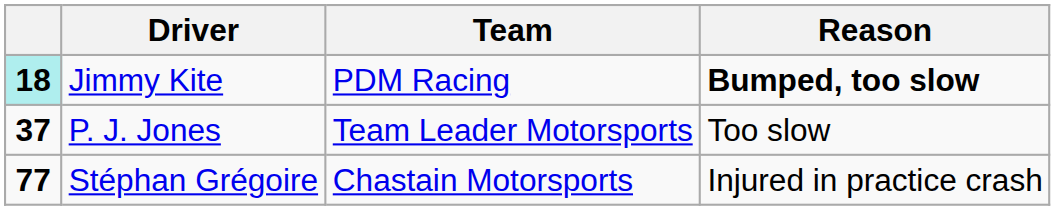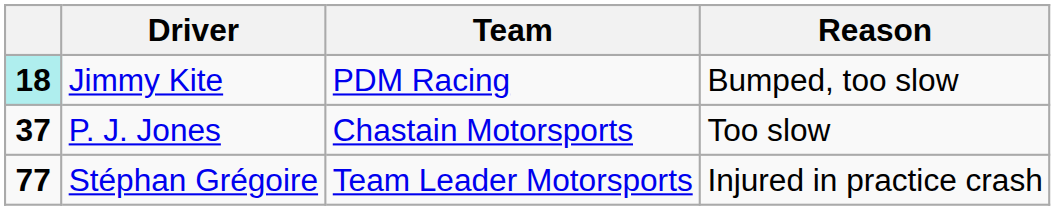Jimmy Kite | Reason: bold -> normal
P. J. Jones | Team: Team Leader Motorsports -> Chastain Motorsports
Stéphan Grégoire | Team: Chastain Motorsports -> Team Leader Motorsports
